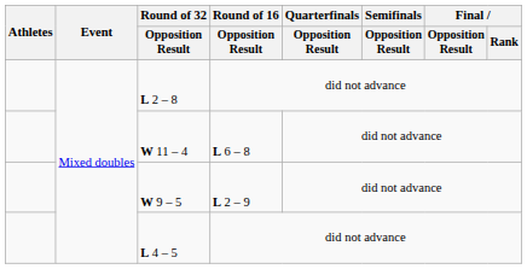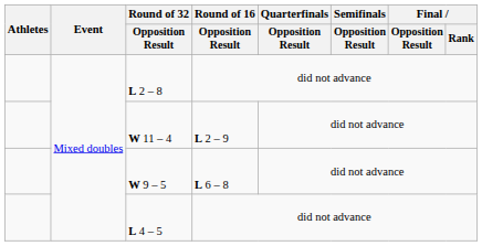W 11 – 4 | Round of 16 / Opposition Result: L 6 – 8 -> L 2 – 9
W 9 – 5 | Round of 16 / Opposition Result: L 2 – 9 -> L 6 – 8
